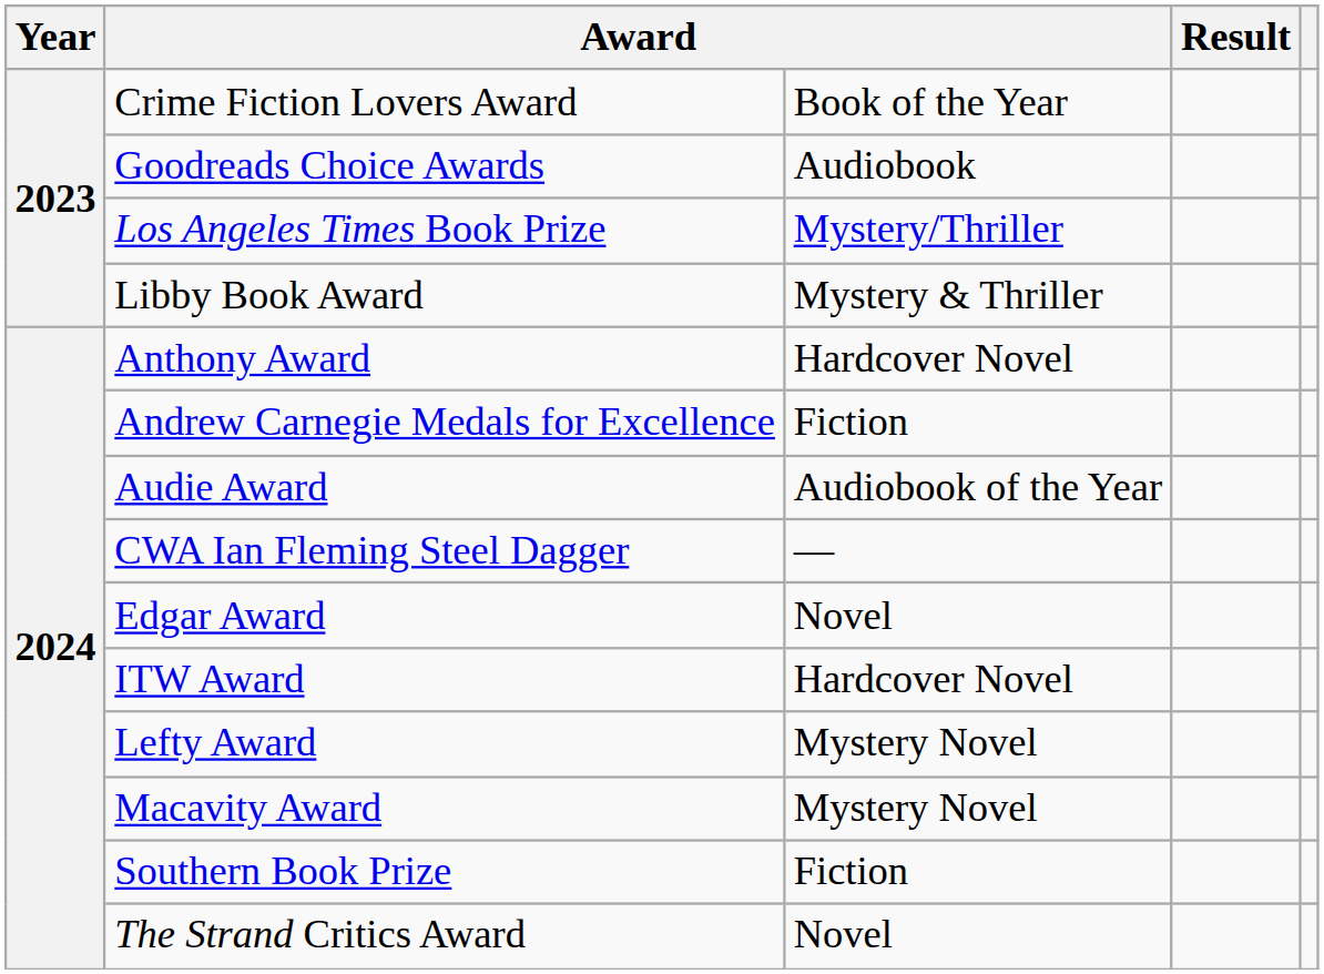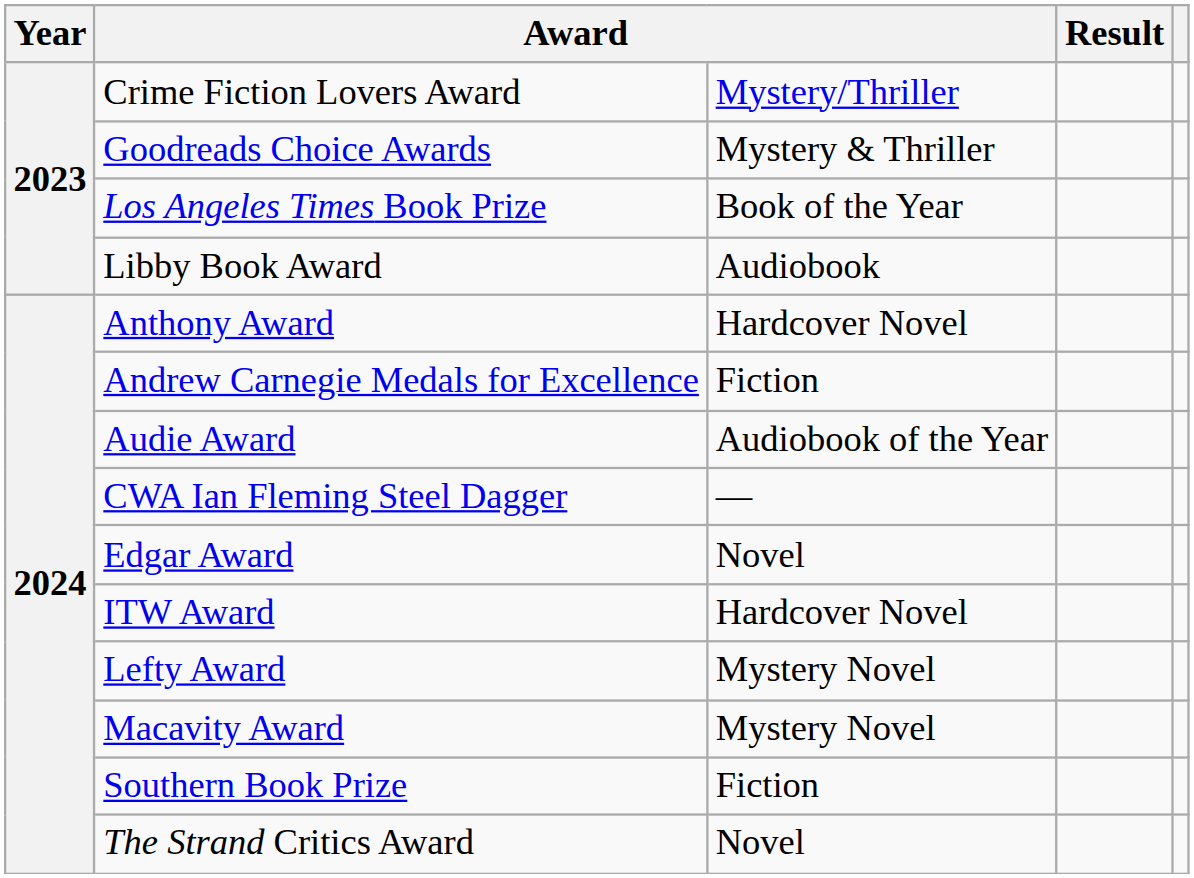Crime Fiction Lovers Award | column 3: Book of the Year -> Mystery/Thriller
Goodreads Choice Awards | column 3: Audiobook -> Mystery & Thriller
Los Angeles Times Book Prize | column 3: Mystery/Thriller -> Book of the Year
Libby Book Award | column 3: Mystery & Thriller -> Audiobook
